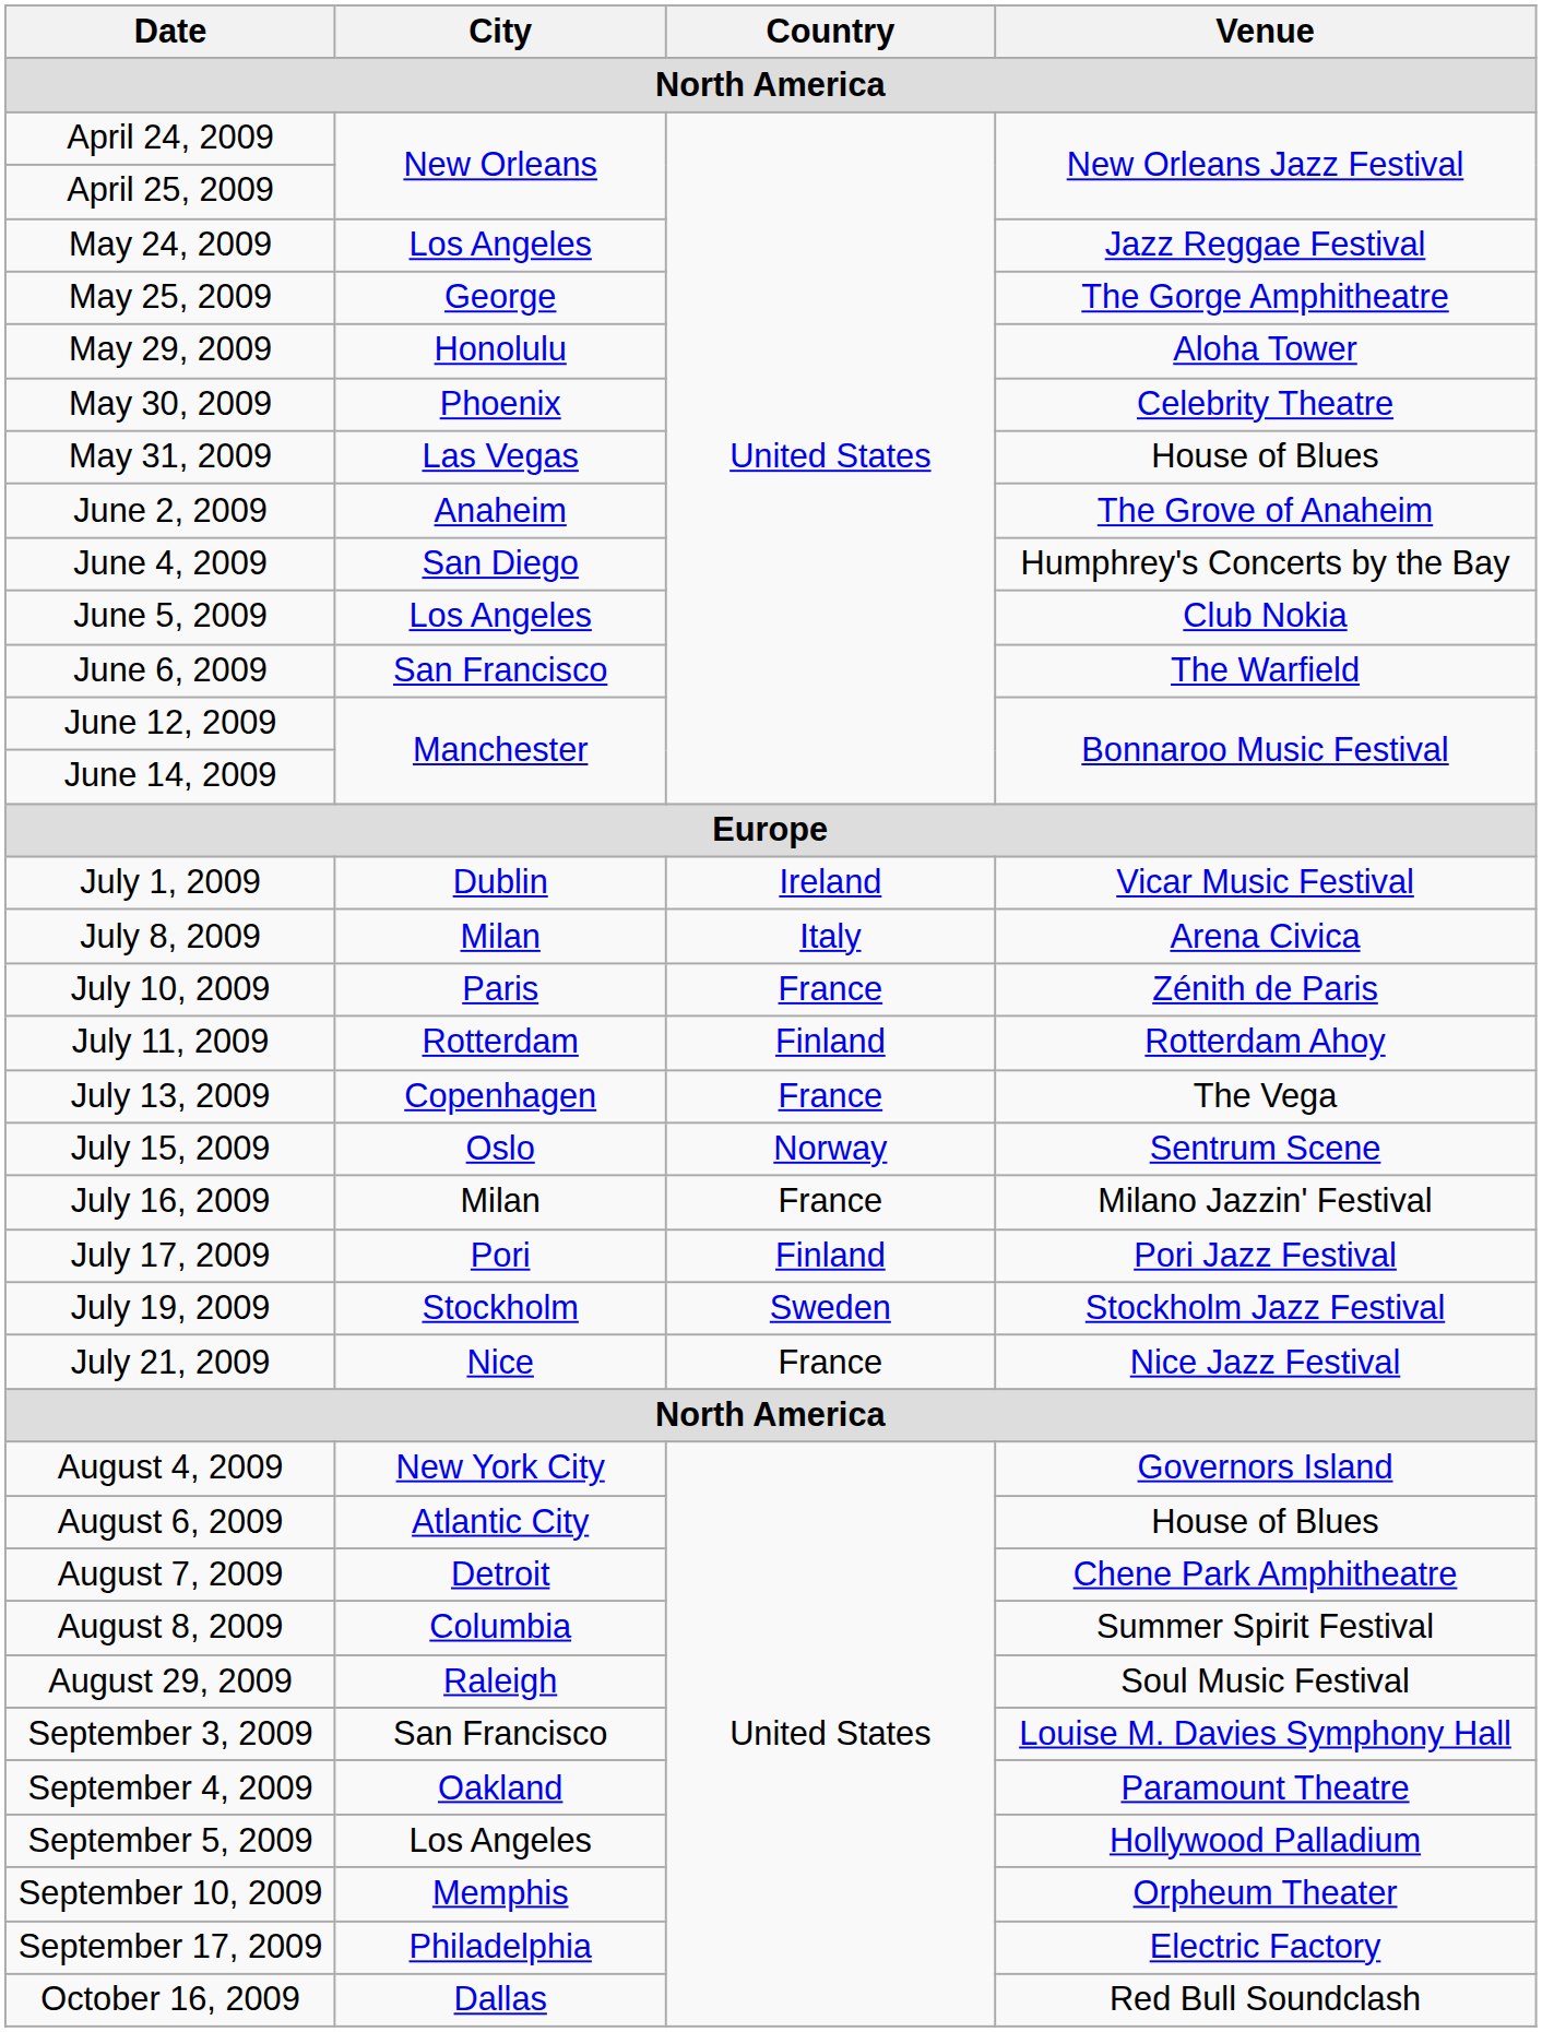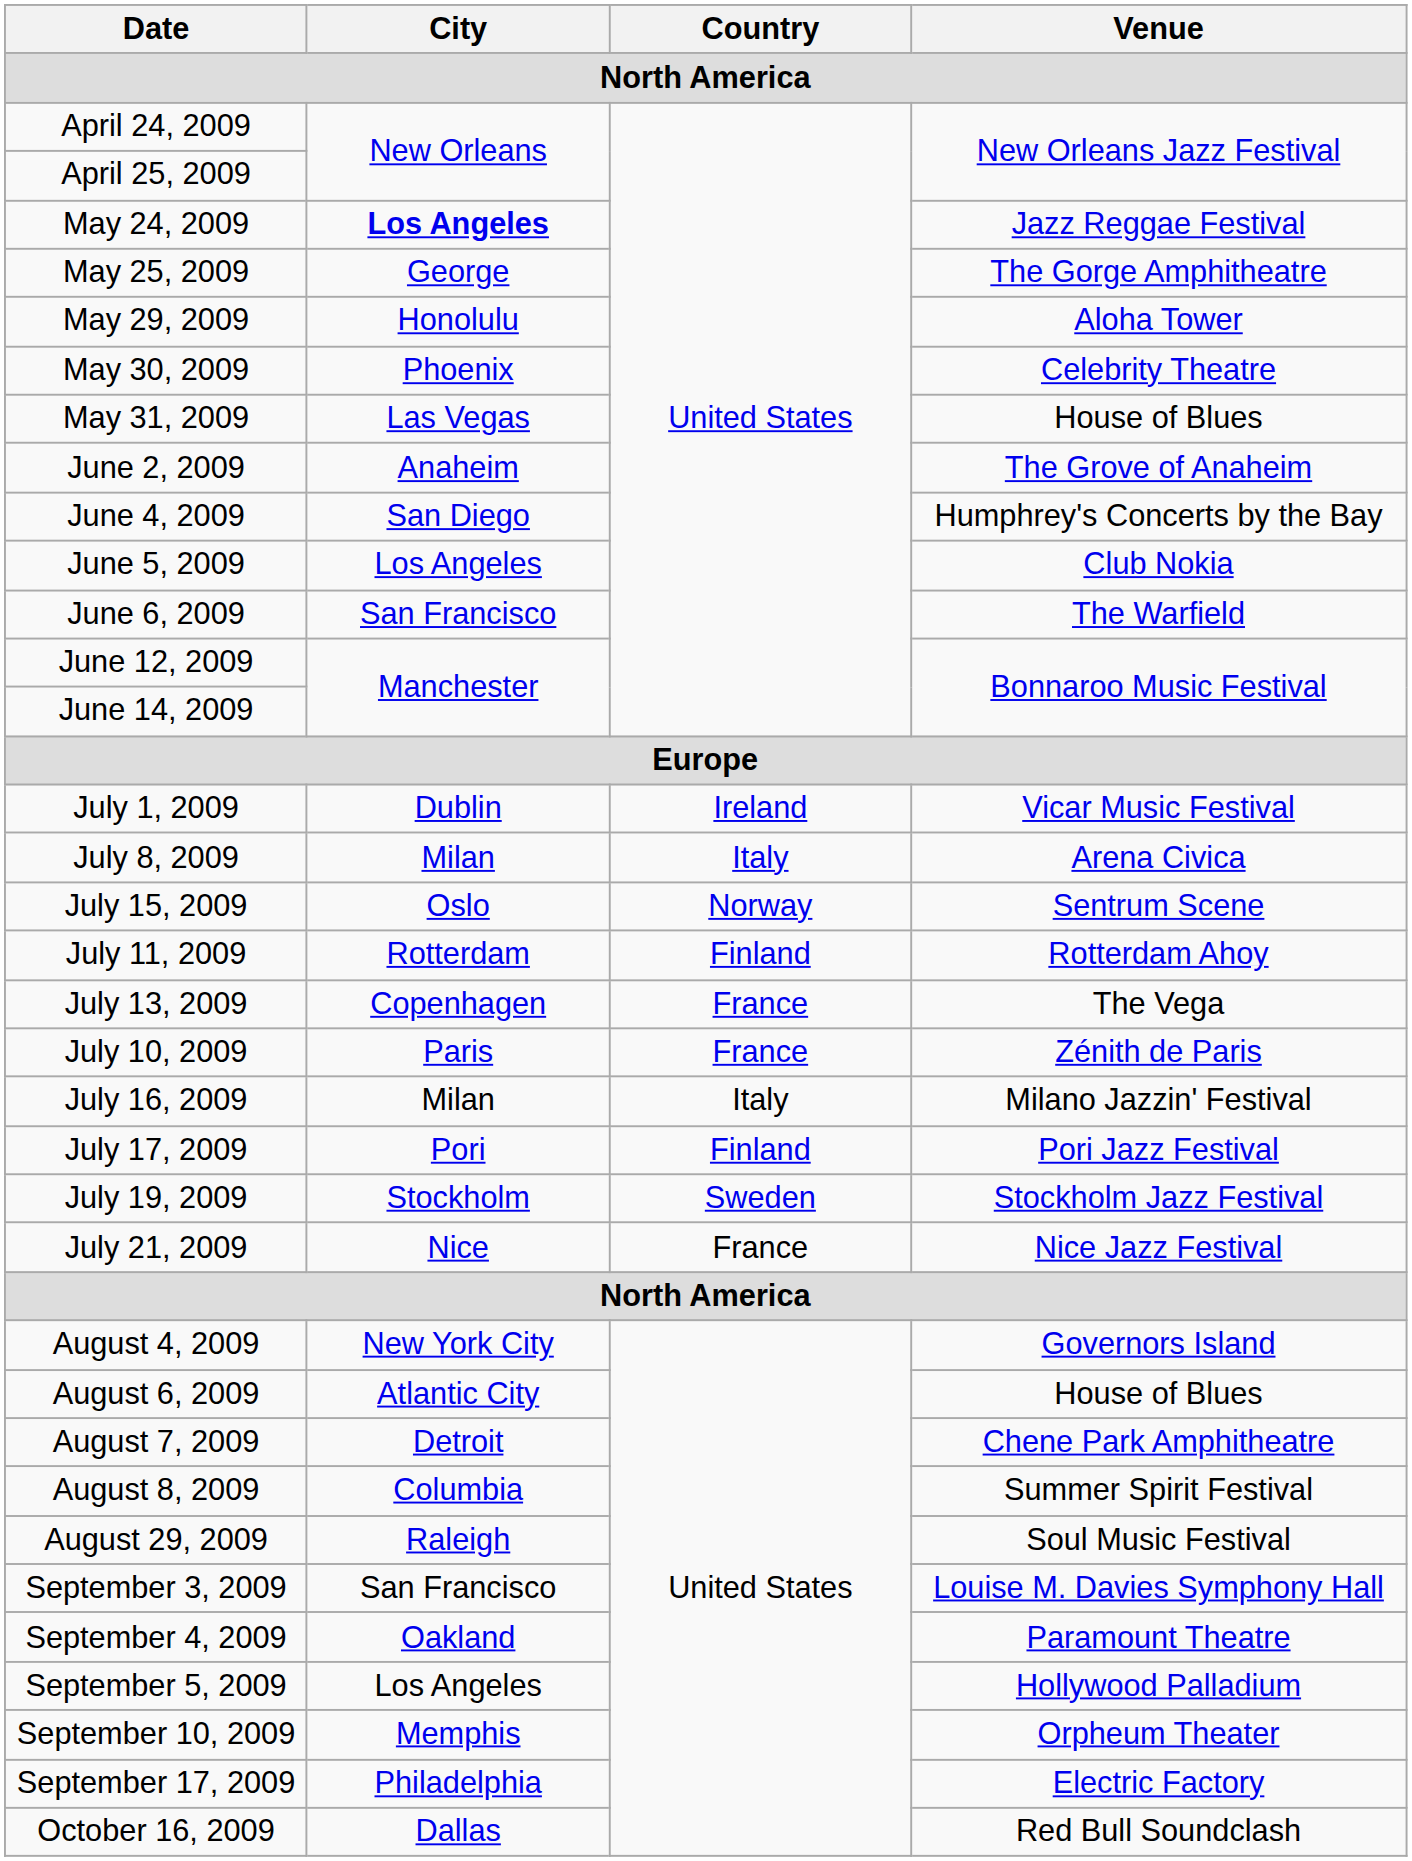May 24, 2009 | City: normal -> bold
rows swapped: July 10, 2009 <-> July 15, 2009
July 16, 2009 | Country: France -> Italy
